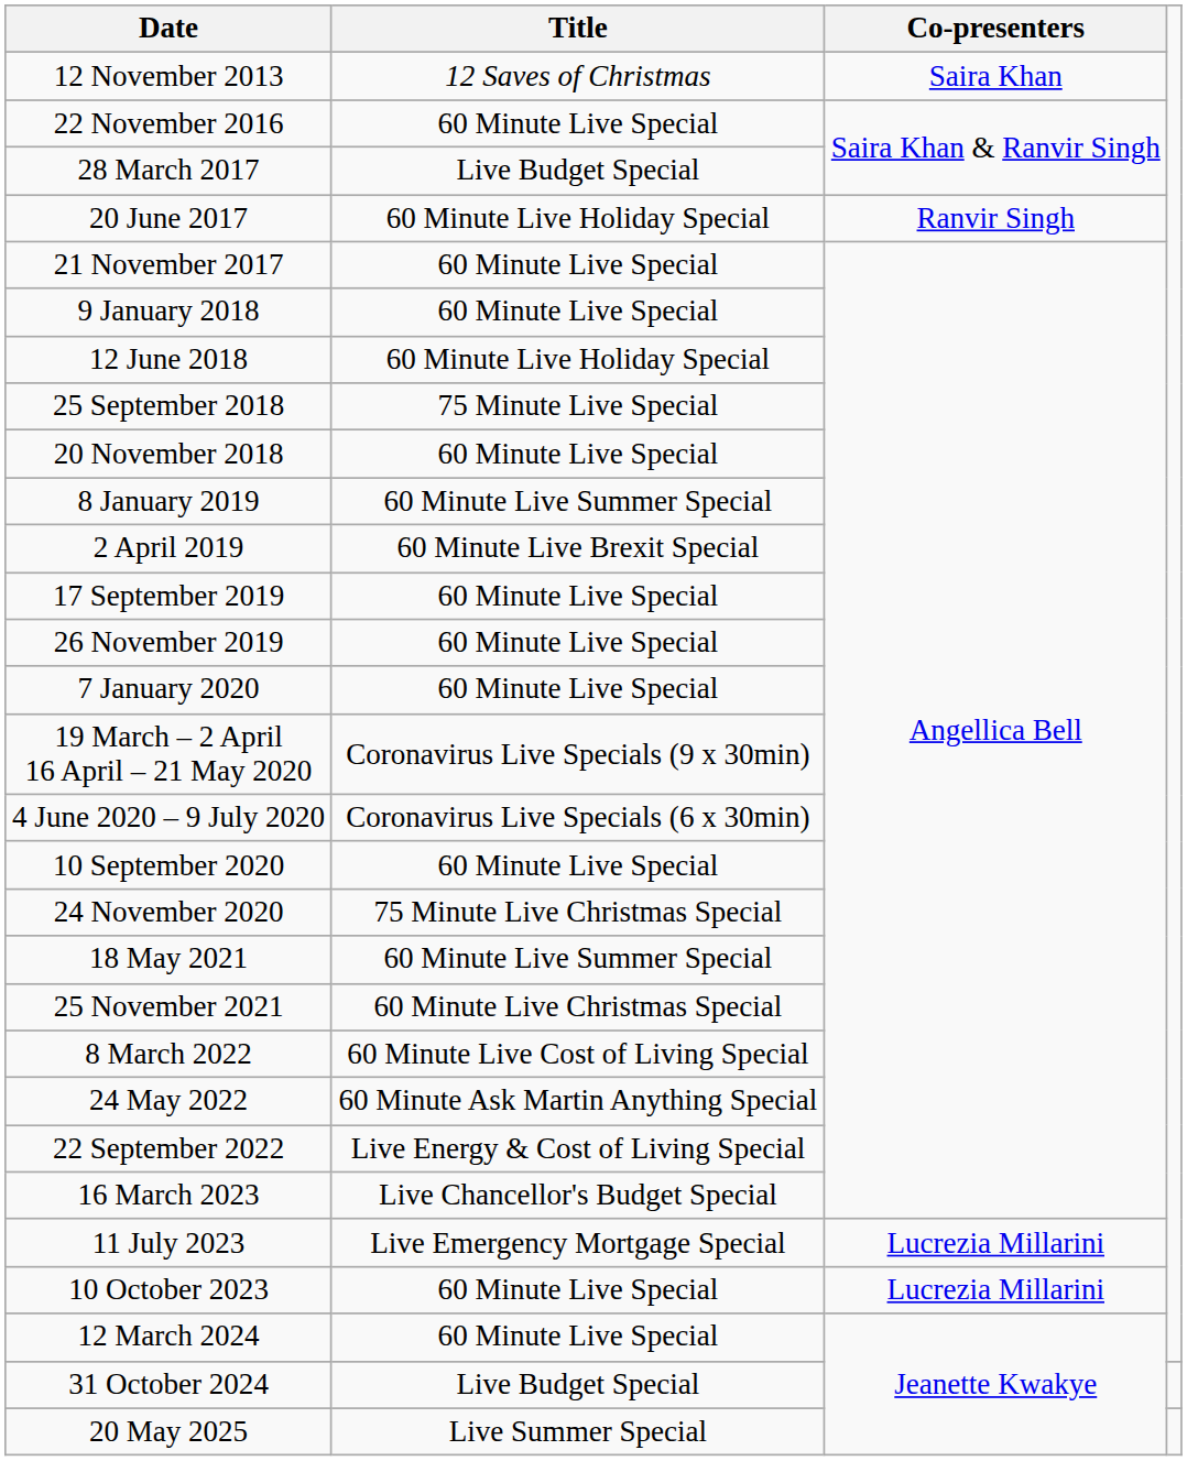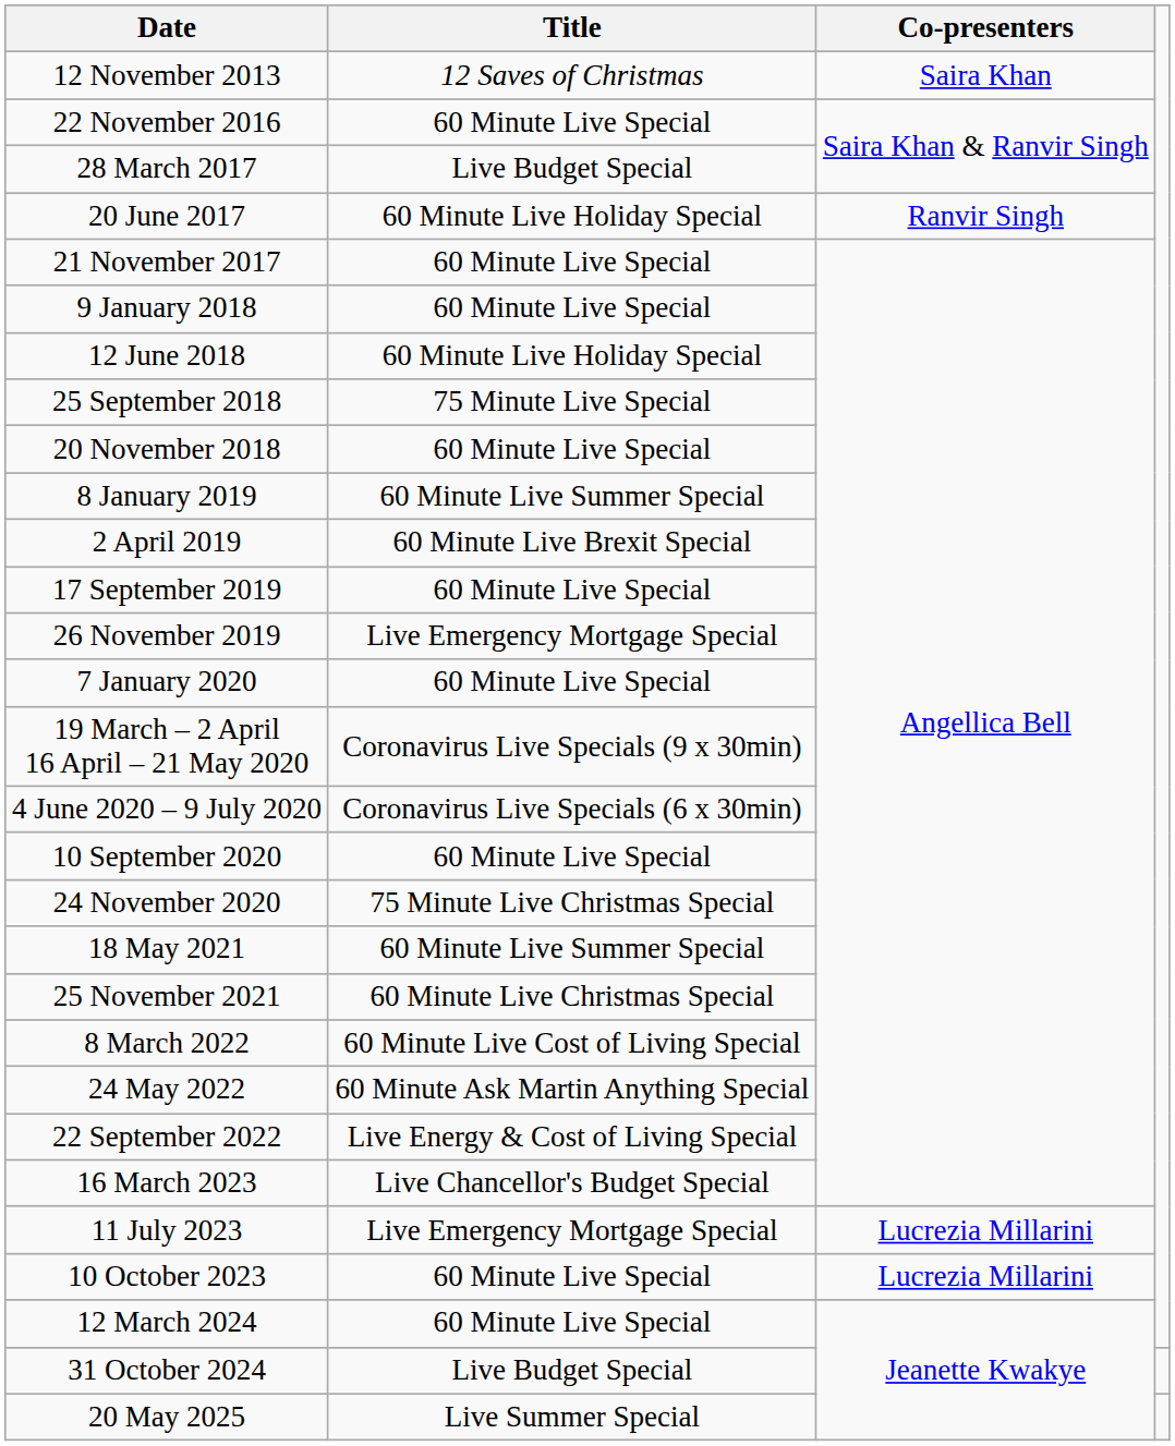26 November 2019 | Title: 60 Minute Live Special -> Live Emergency Mortgage Special
